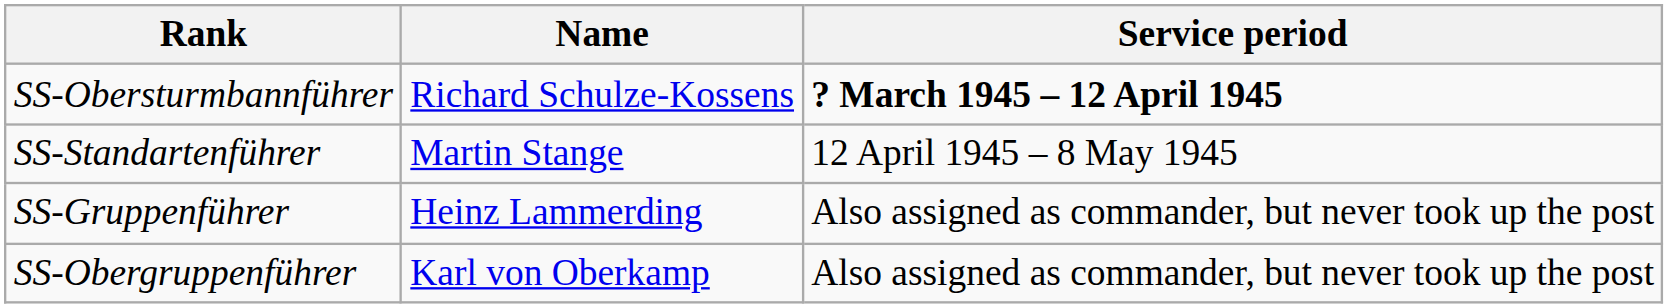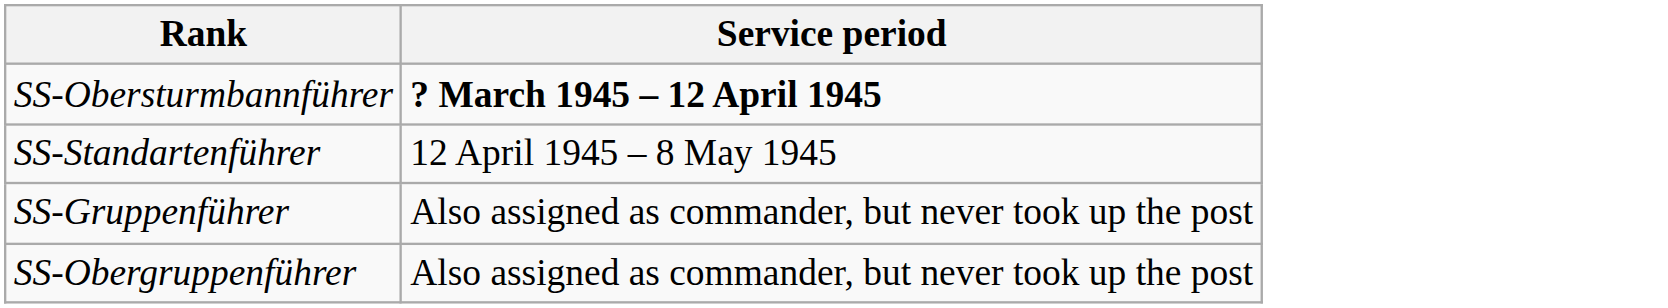- column: Name | Richard Schulze-Kossens | Martin Stange | Heinz Lammerding | Karl von Oberkamp
